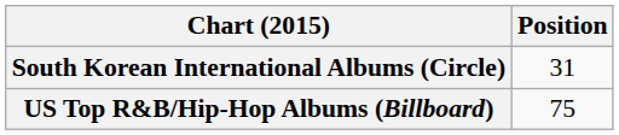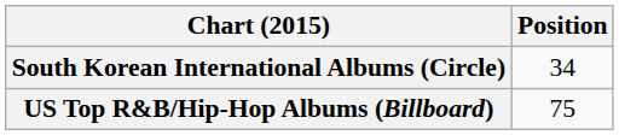South Korean International Albums (Circle) | Position: 31 -> 34
